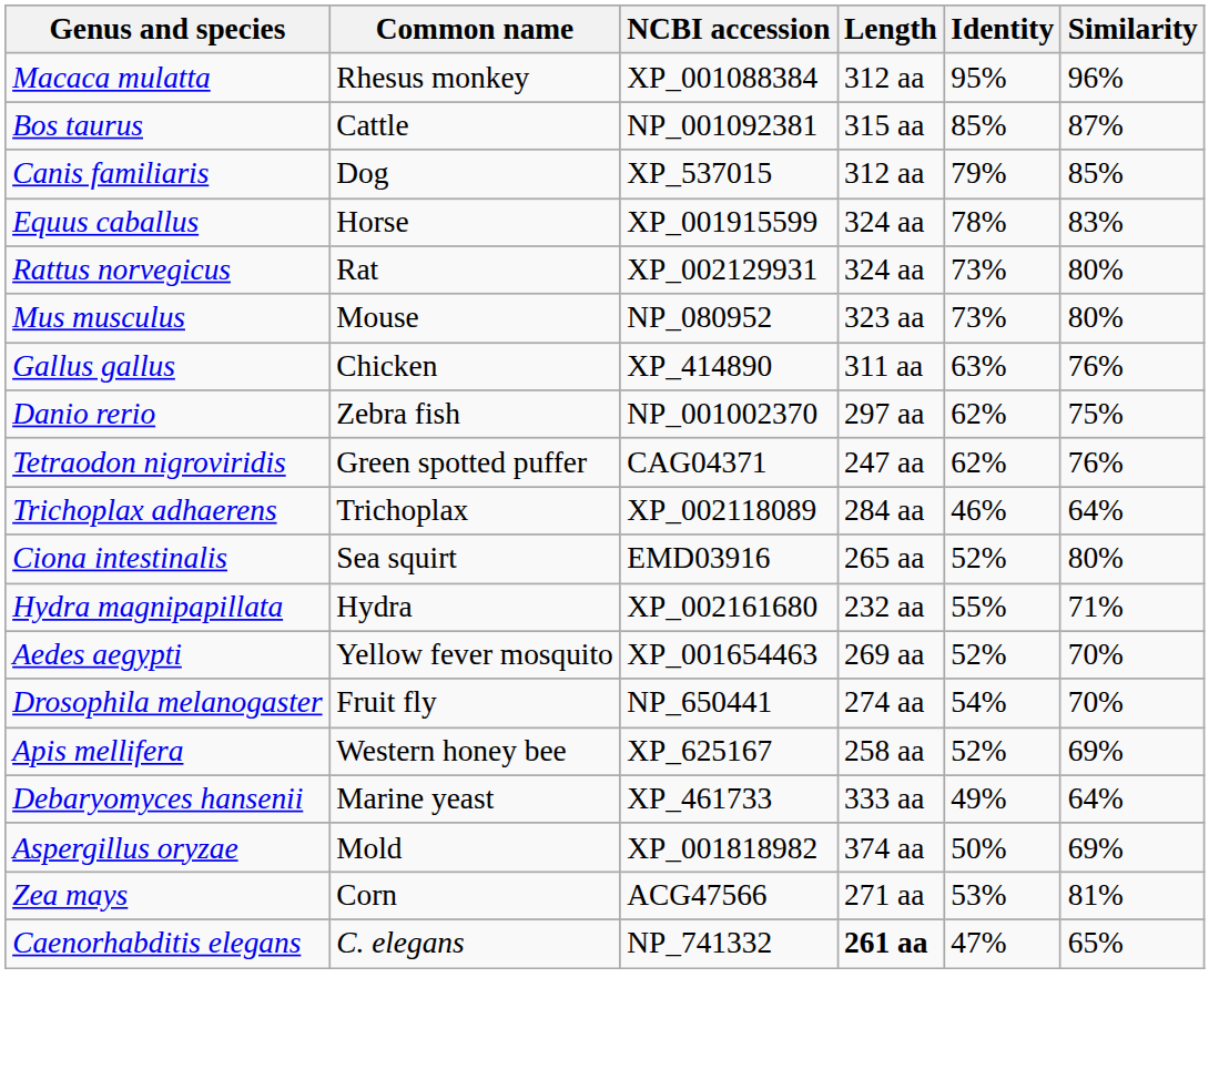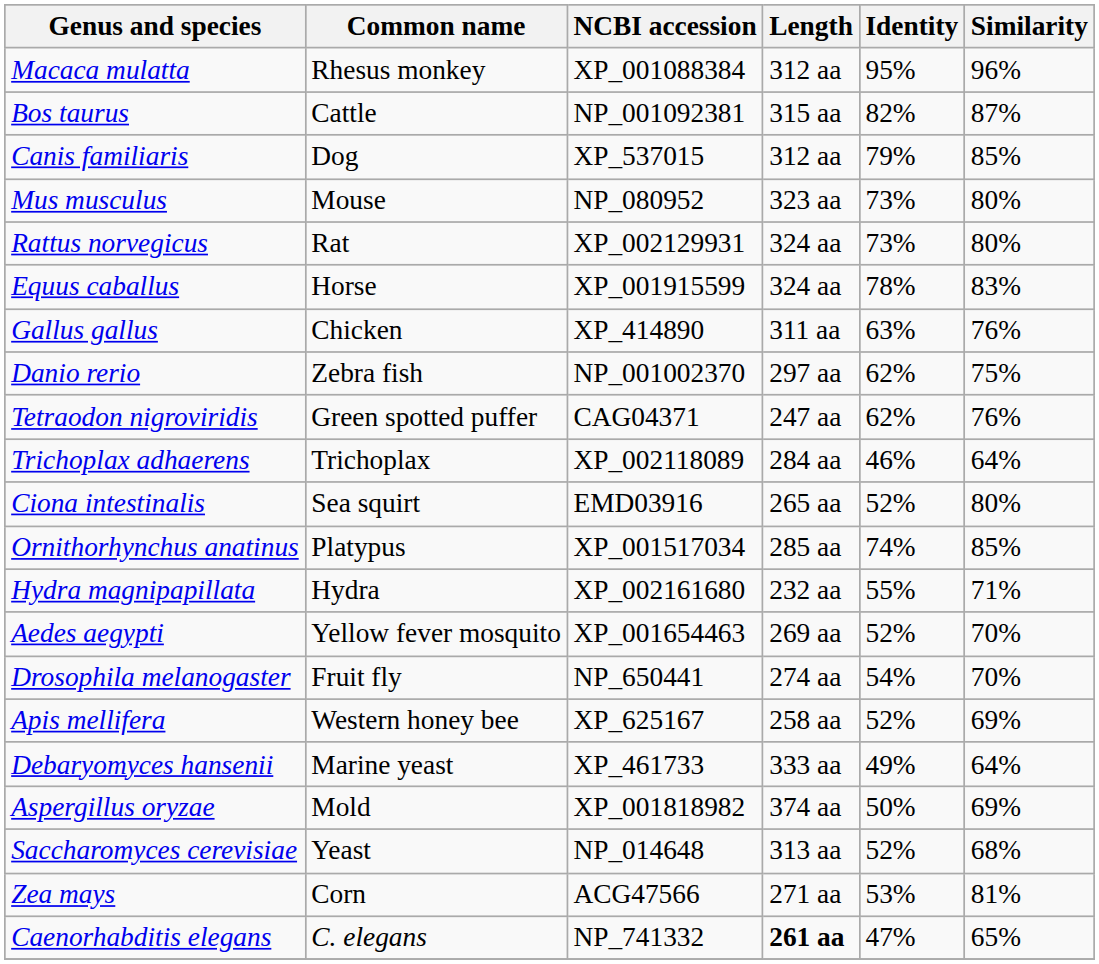Bos taurus | Identity: 85% -> 82%
rows swapped: Equus caballus <-> Mus musculus
+ row: Ornithorhynchus anatinus | Platypus | XP_001517034 | 285 aa | 74% | 85%
+ row: Saccharomyces cerevisiae | Yeast | NP_014648 | 313 aa | 52% | 68%
